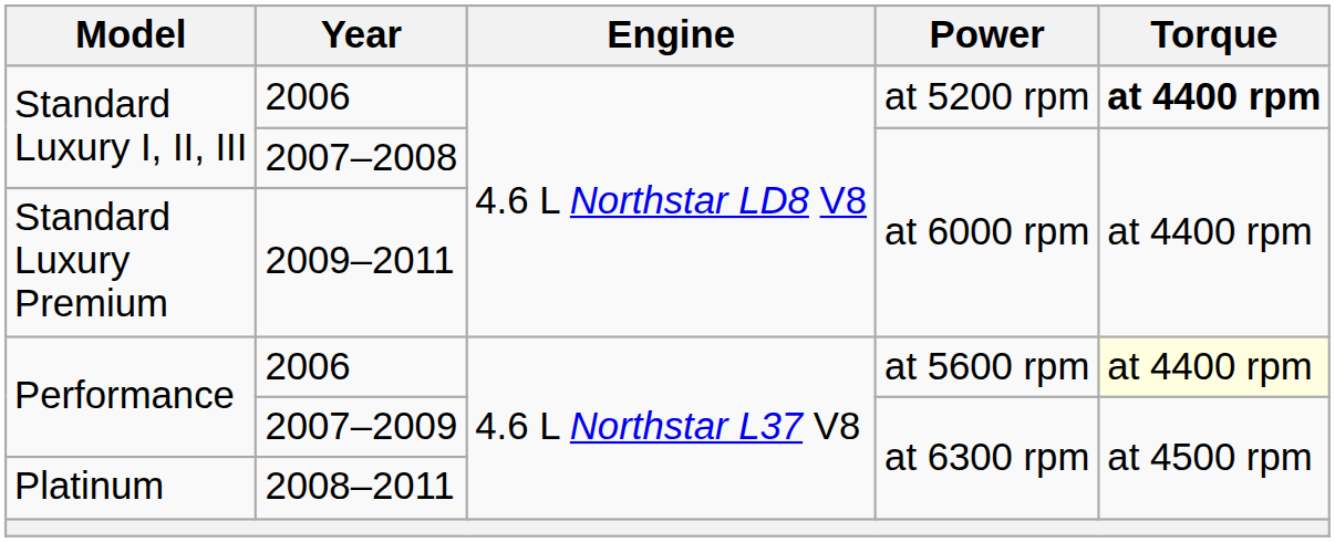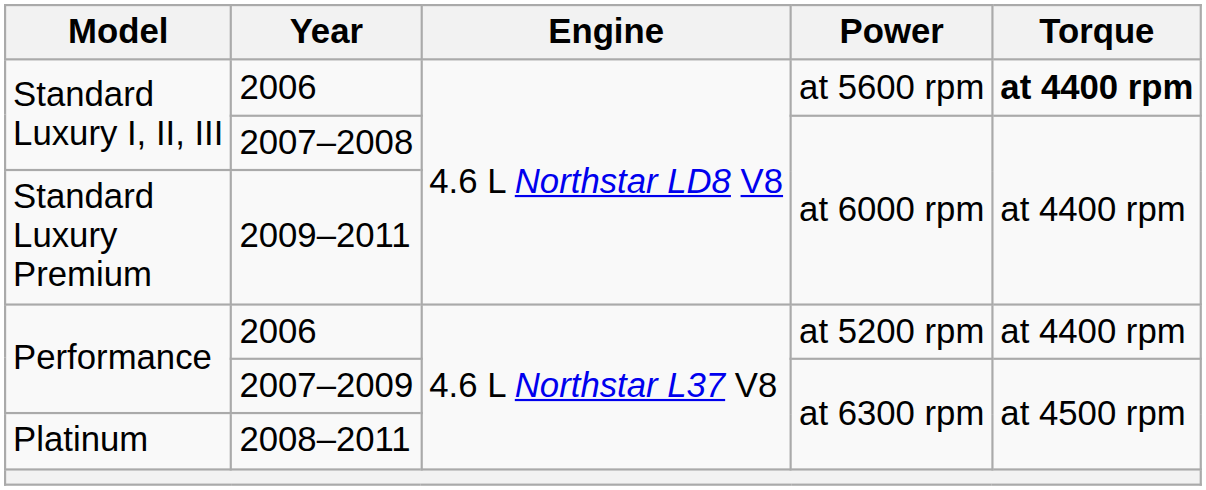Standard Luxury I, II, III / 2006 | Power: at 5200 rpm -> at 5600 rpm
Performance / 2006 | Power: at 5600 rpm -> at 5200 rpm
Performance / 2006 | Torque: lightyellow background -> no background
